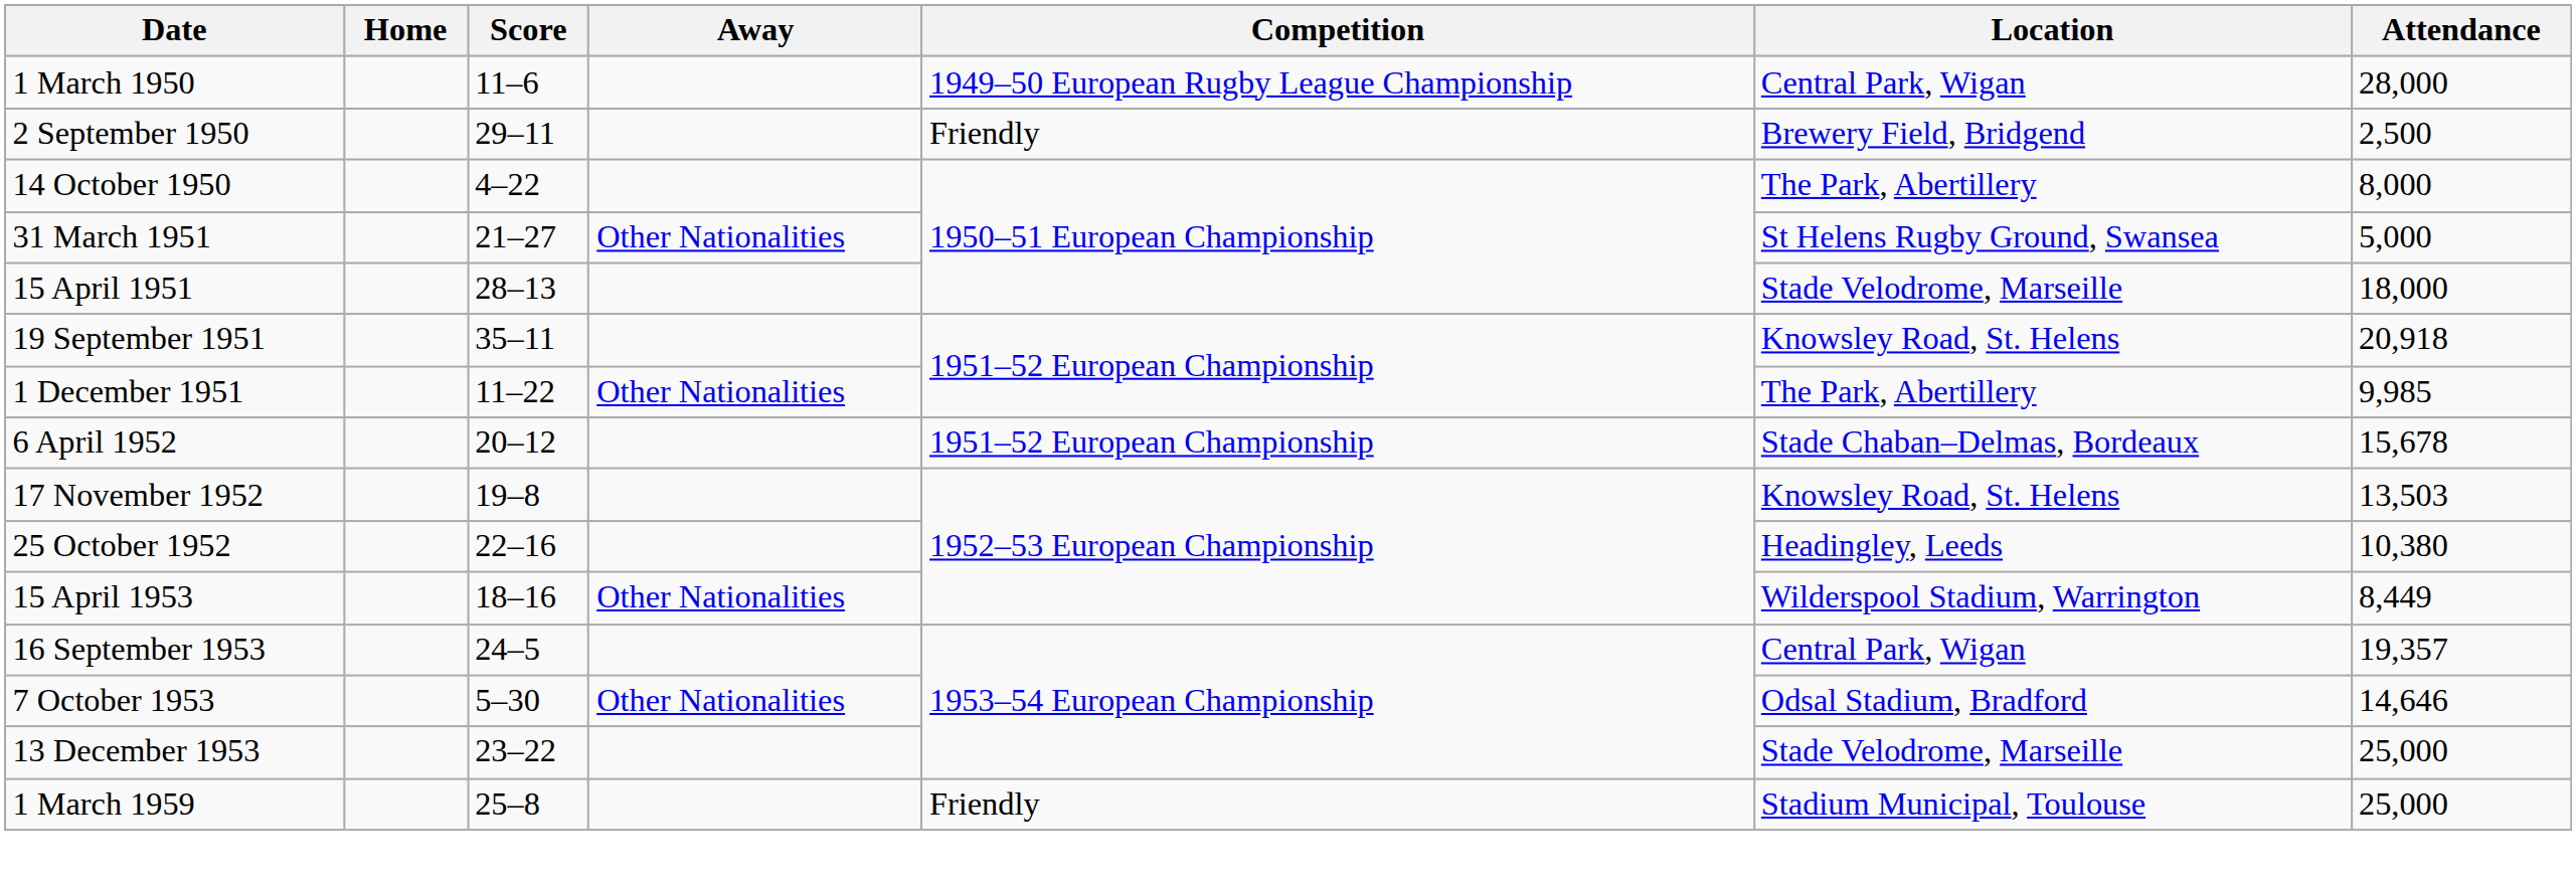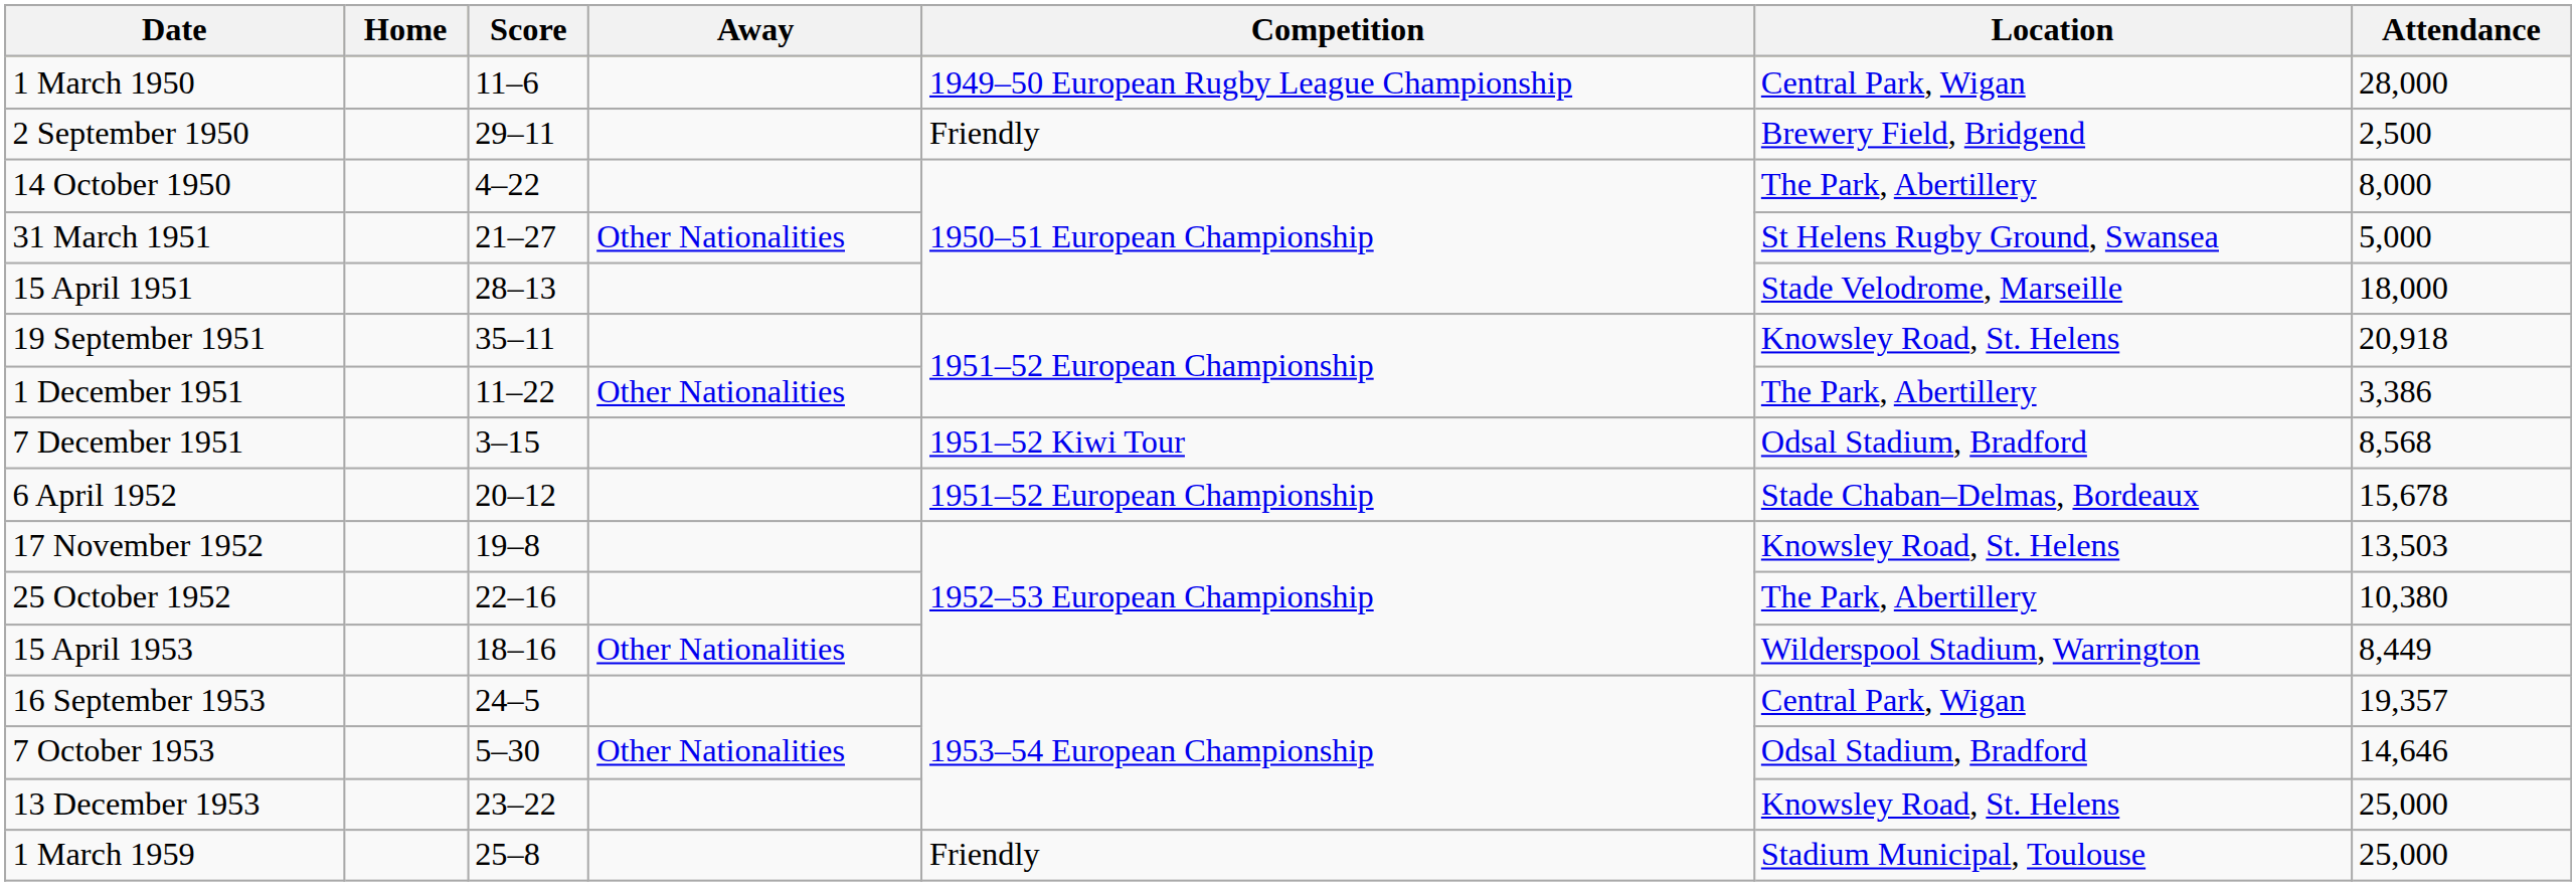1 December 1951 | Attendance: 9,985 -> 3,386
+ row: 7 December 1951 | 3–15 | 1951–52 Kiwi Tour | Odsal Stadium, Bradford | 8,568
25 October 1952 | Location: Headingley, Leeds -> The Park, Abertillery
13 December 1953 | Location: Stade Velodrome, Marseille -> Knowsley Road, St. Helens
